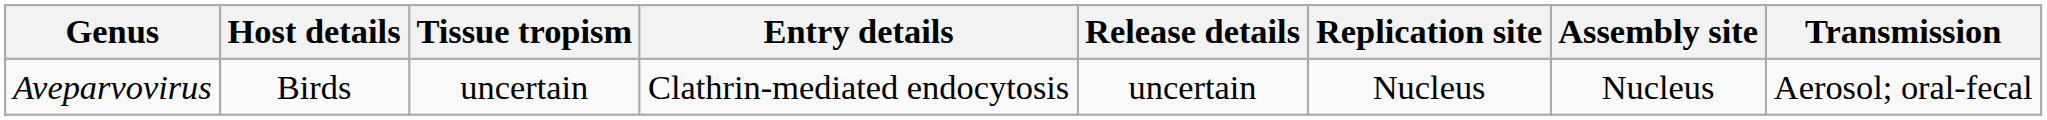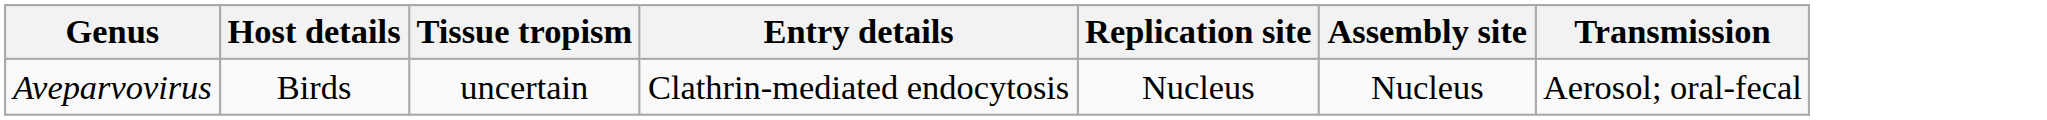- column: Release details | uncertain
